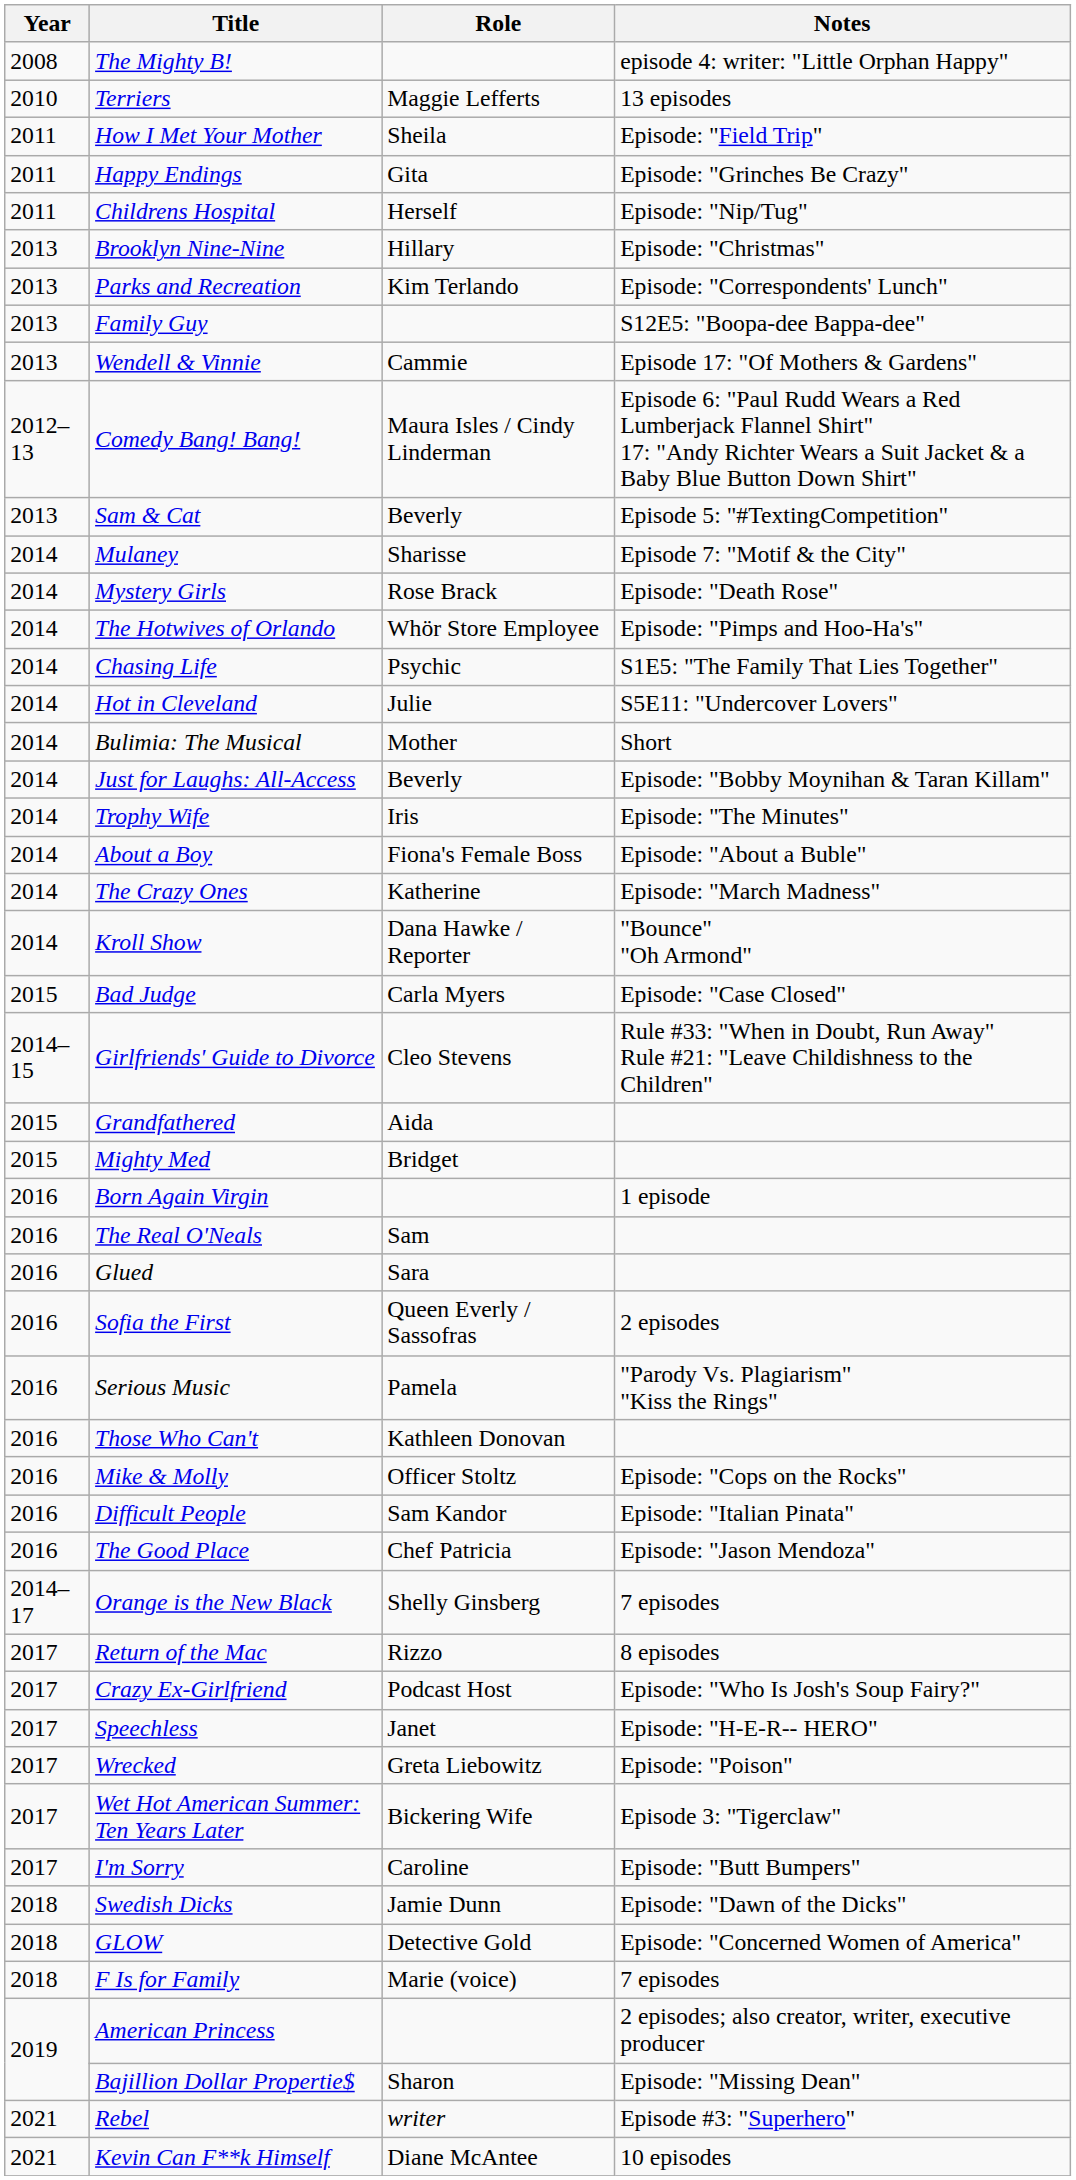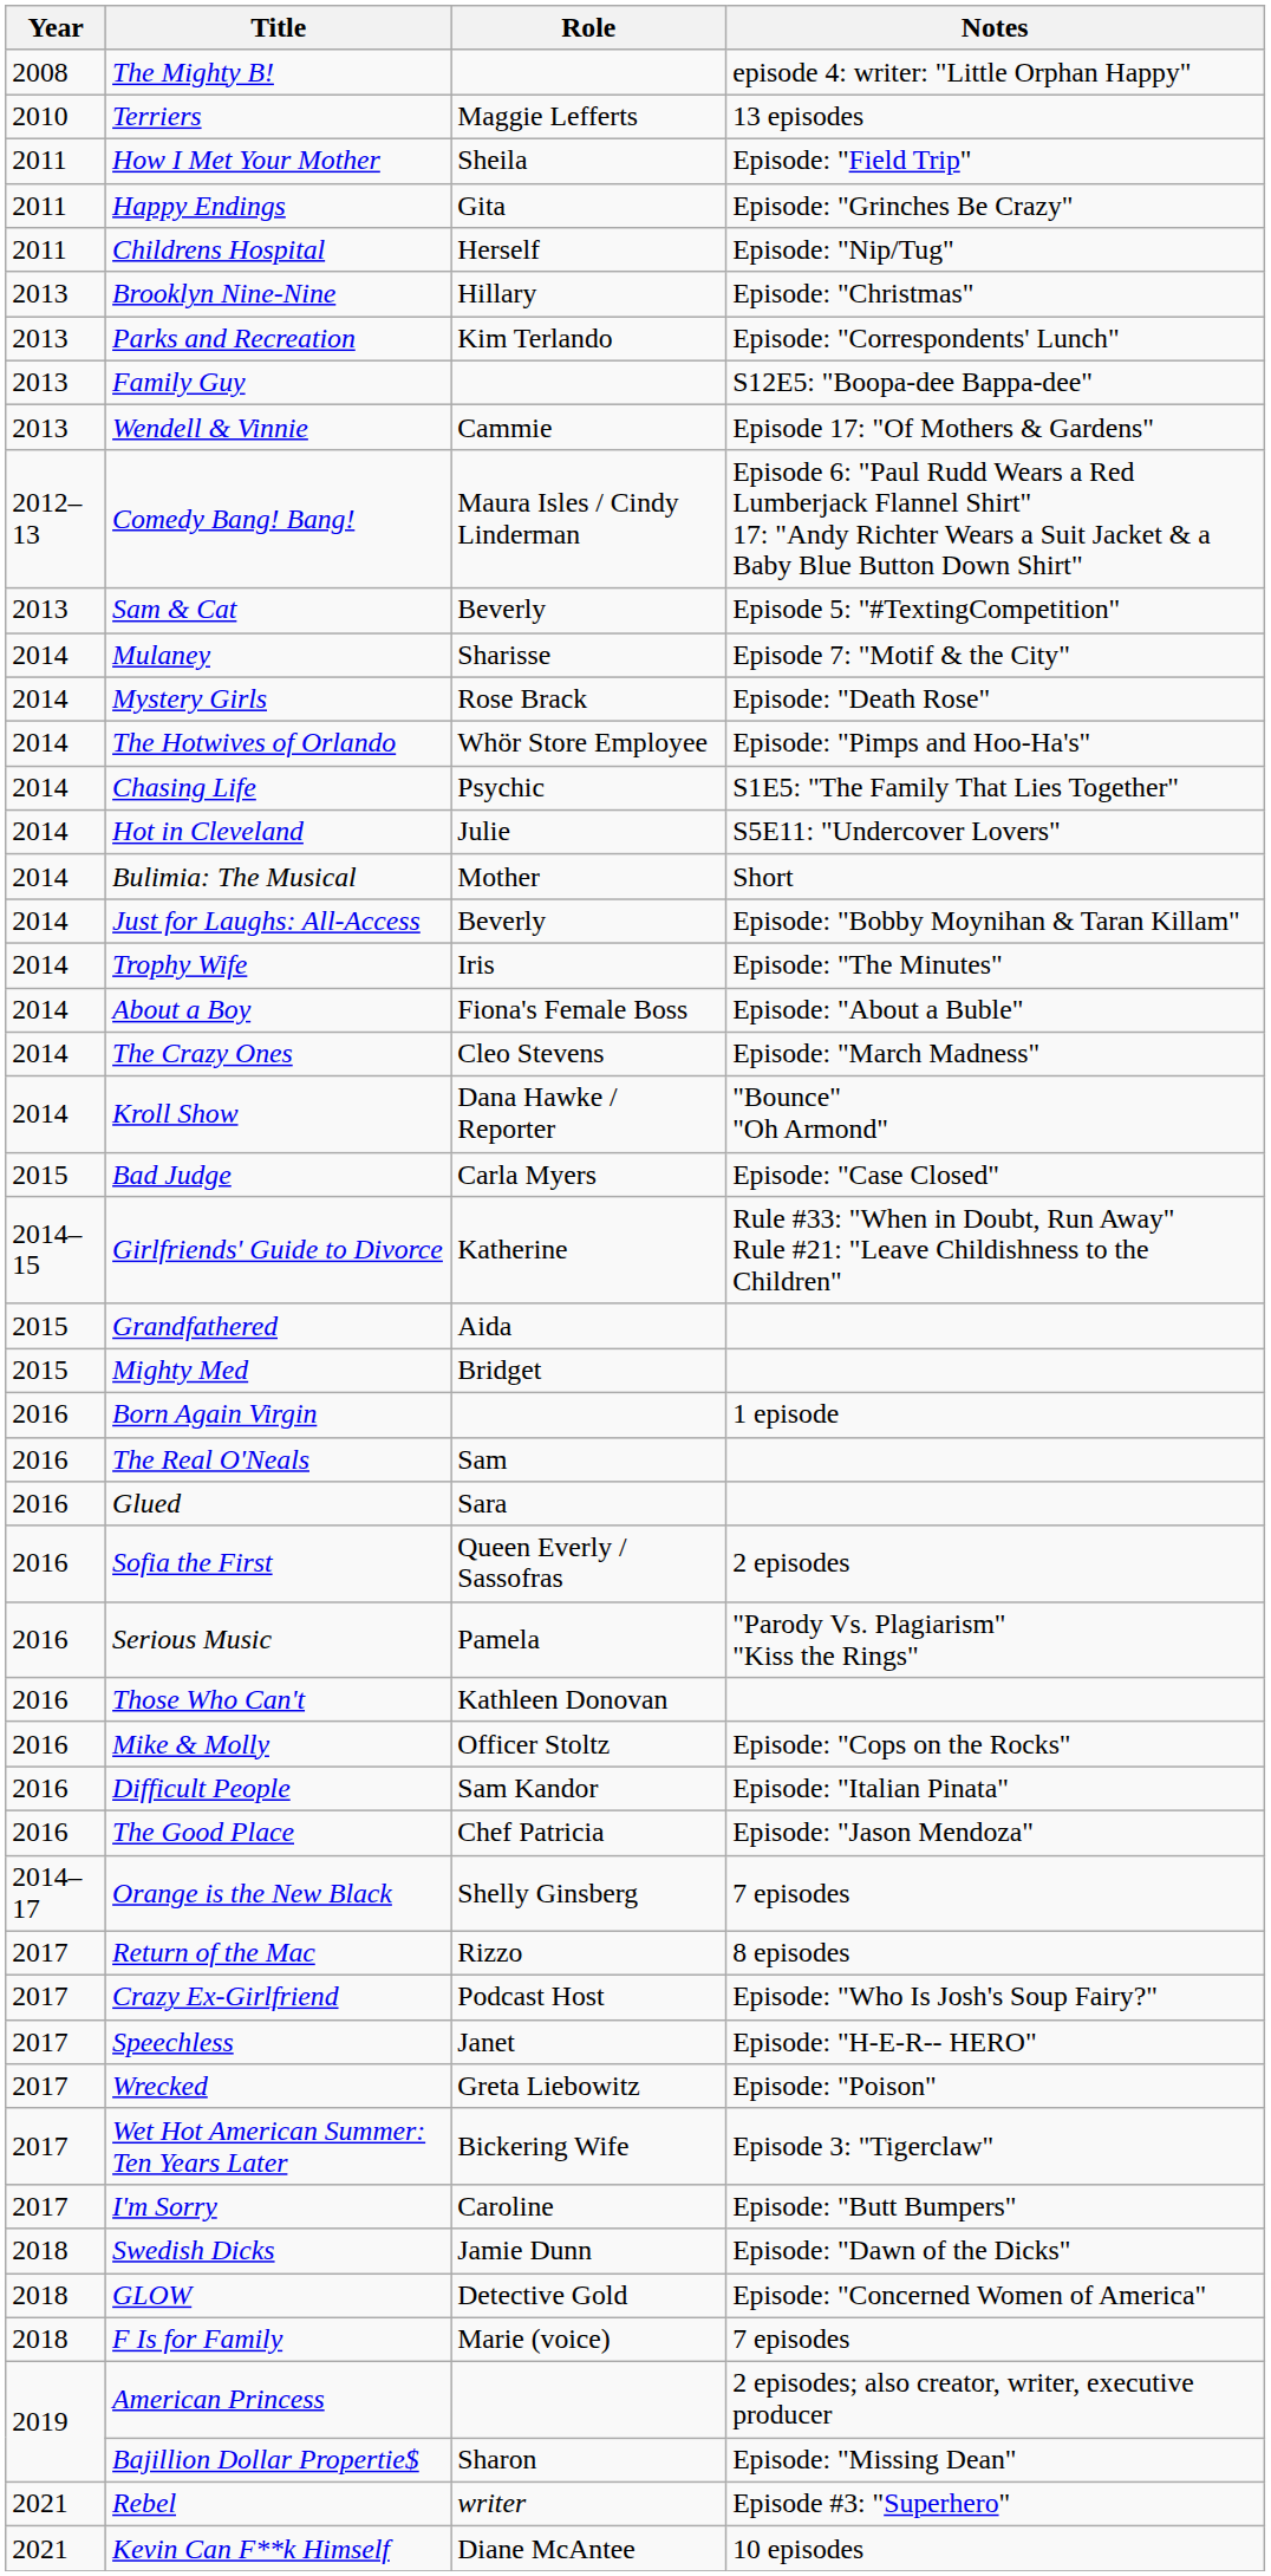The Crazy Ones | Role: Katherine -> Cleo Stevens
Girlfriends' Guide to Divorce | Role: Cleo Stevens -> Katherine
